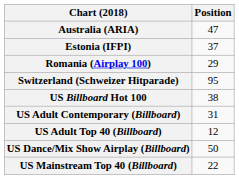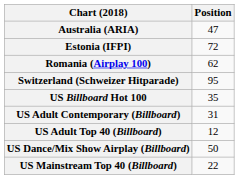Estonia (IFPI) | Position: 37 -> 72
Romania (Airplay 100) | Position: 29 -> 62
US Billboard Hot 100 | Position: 38 -> 35
